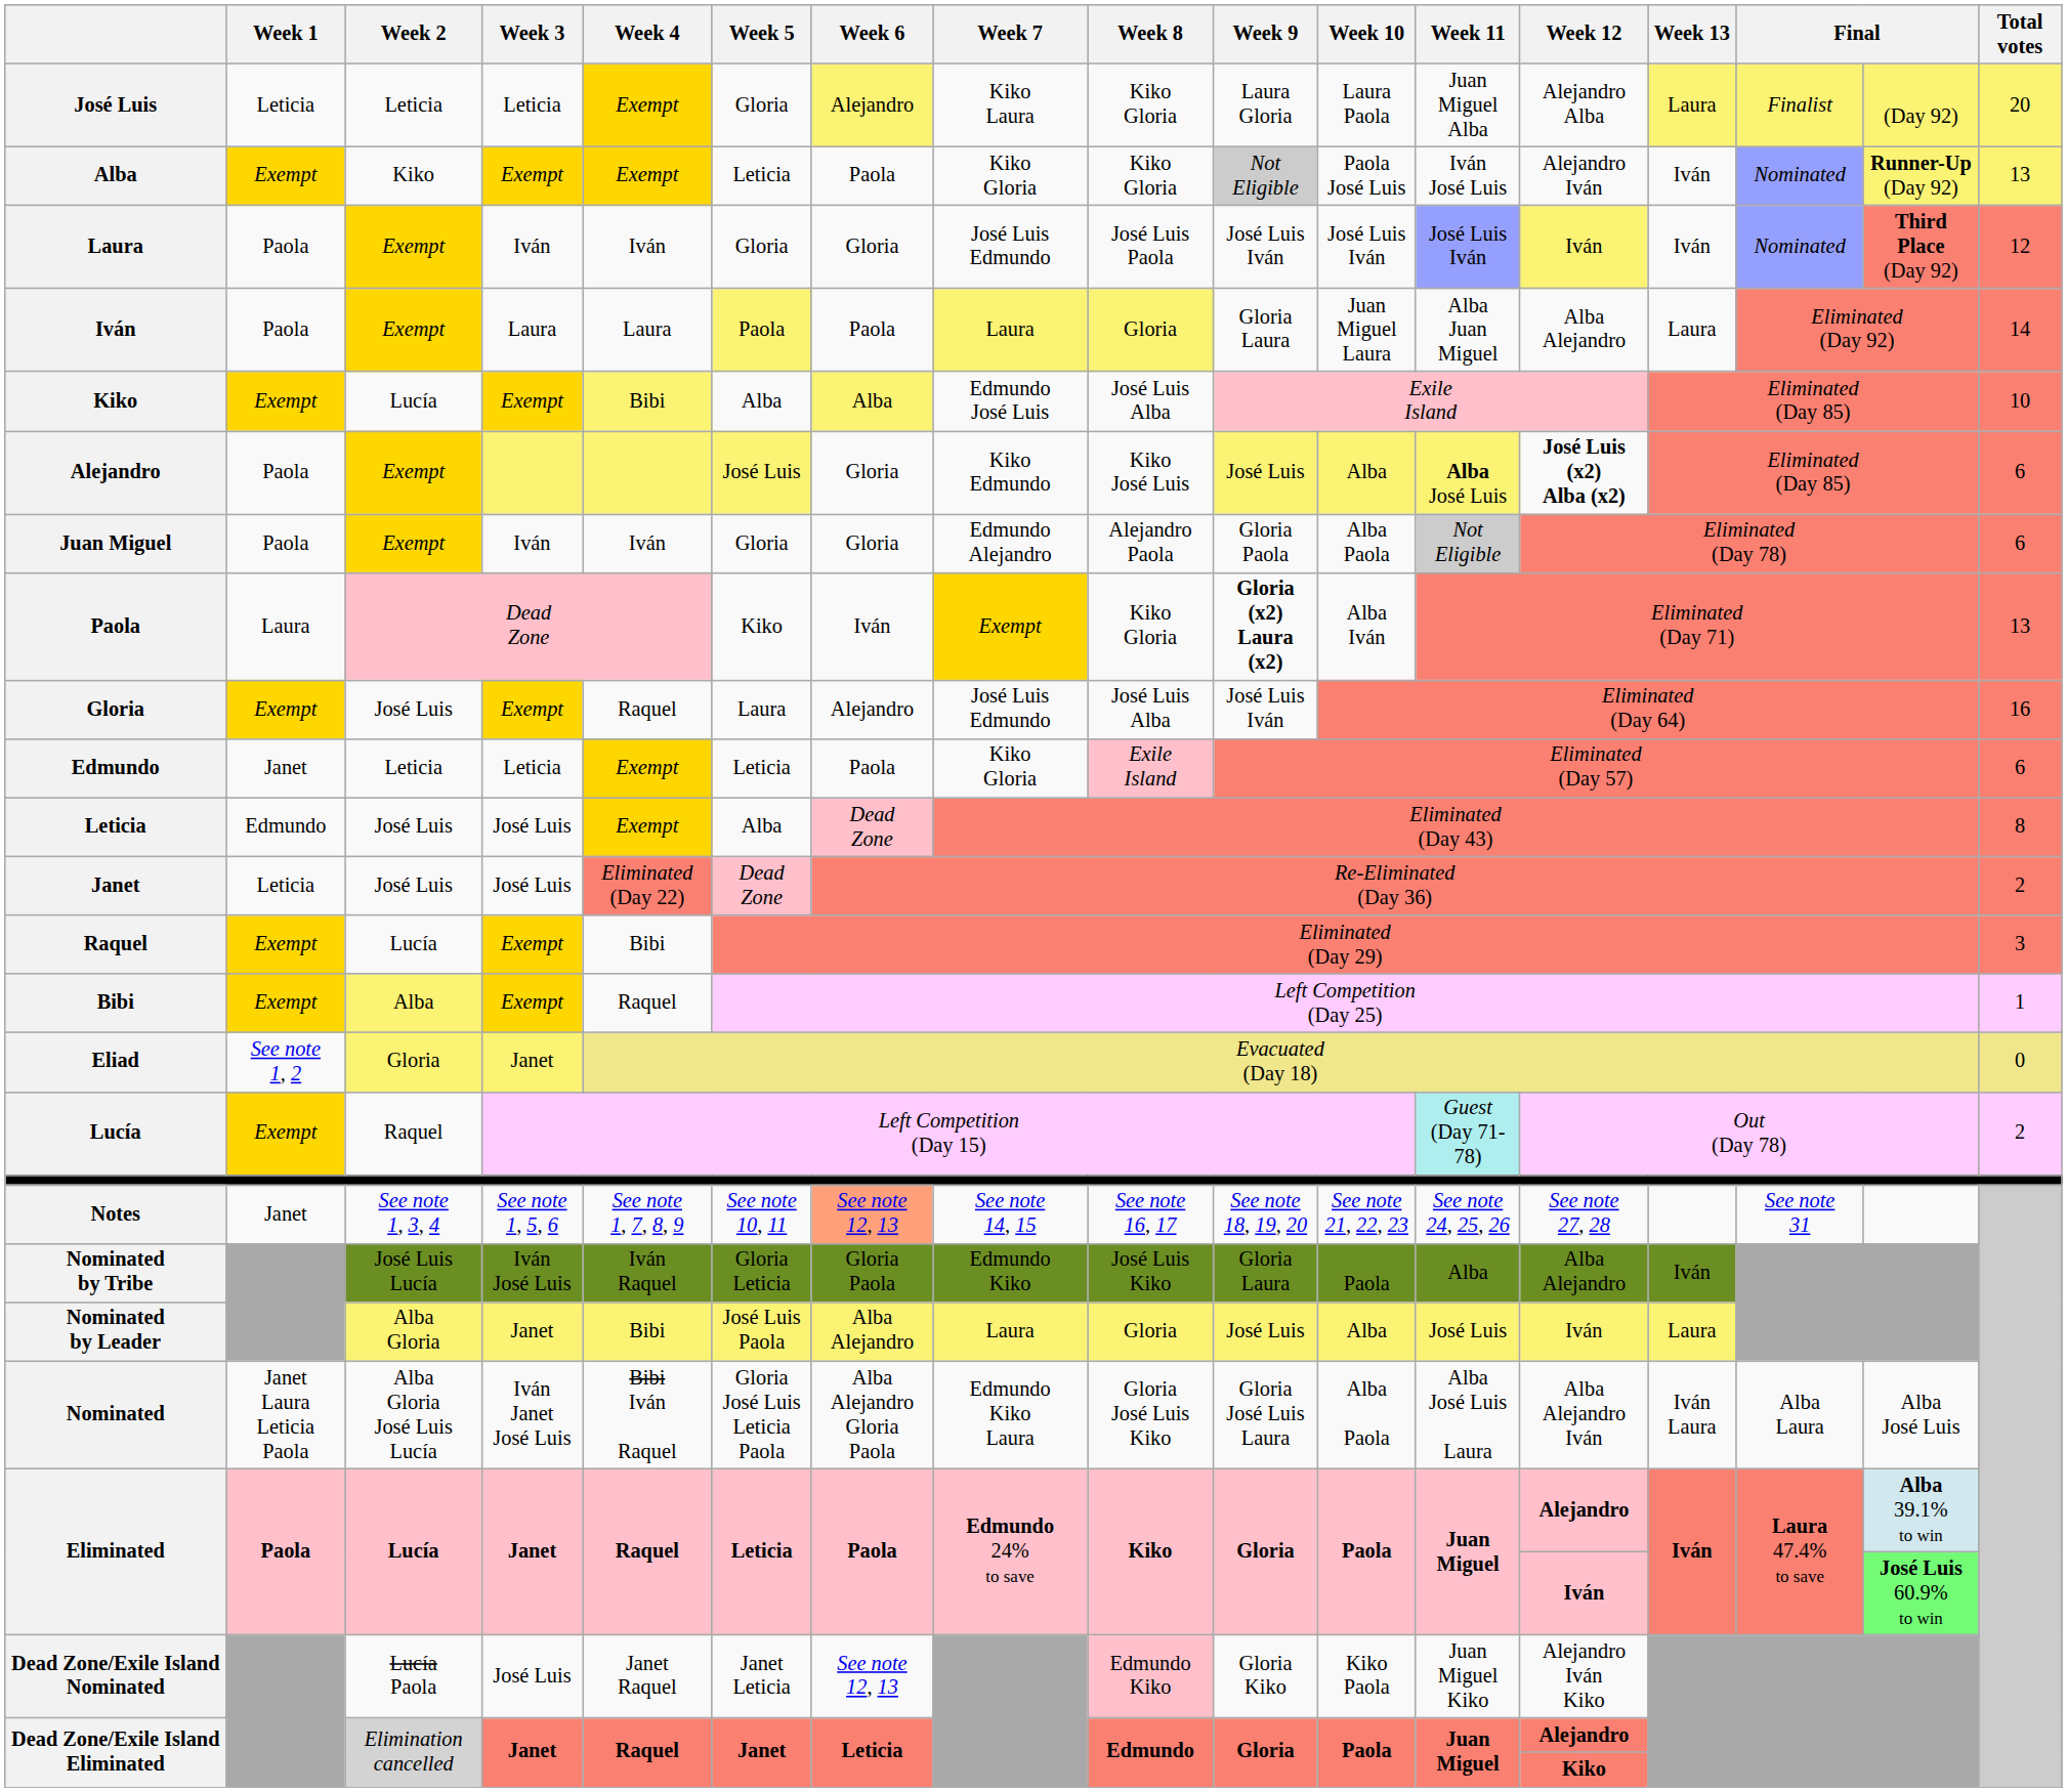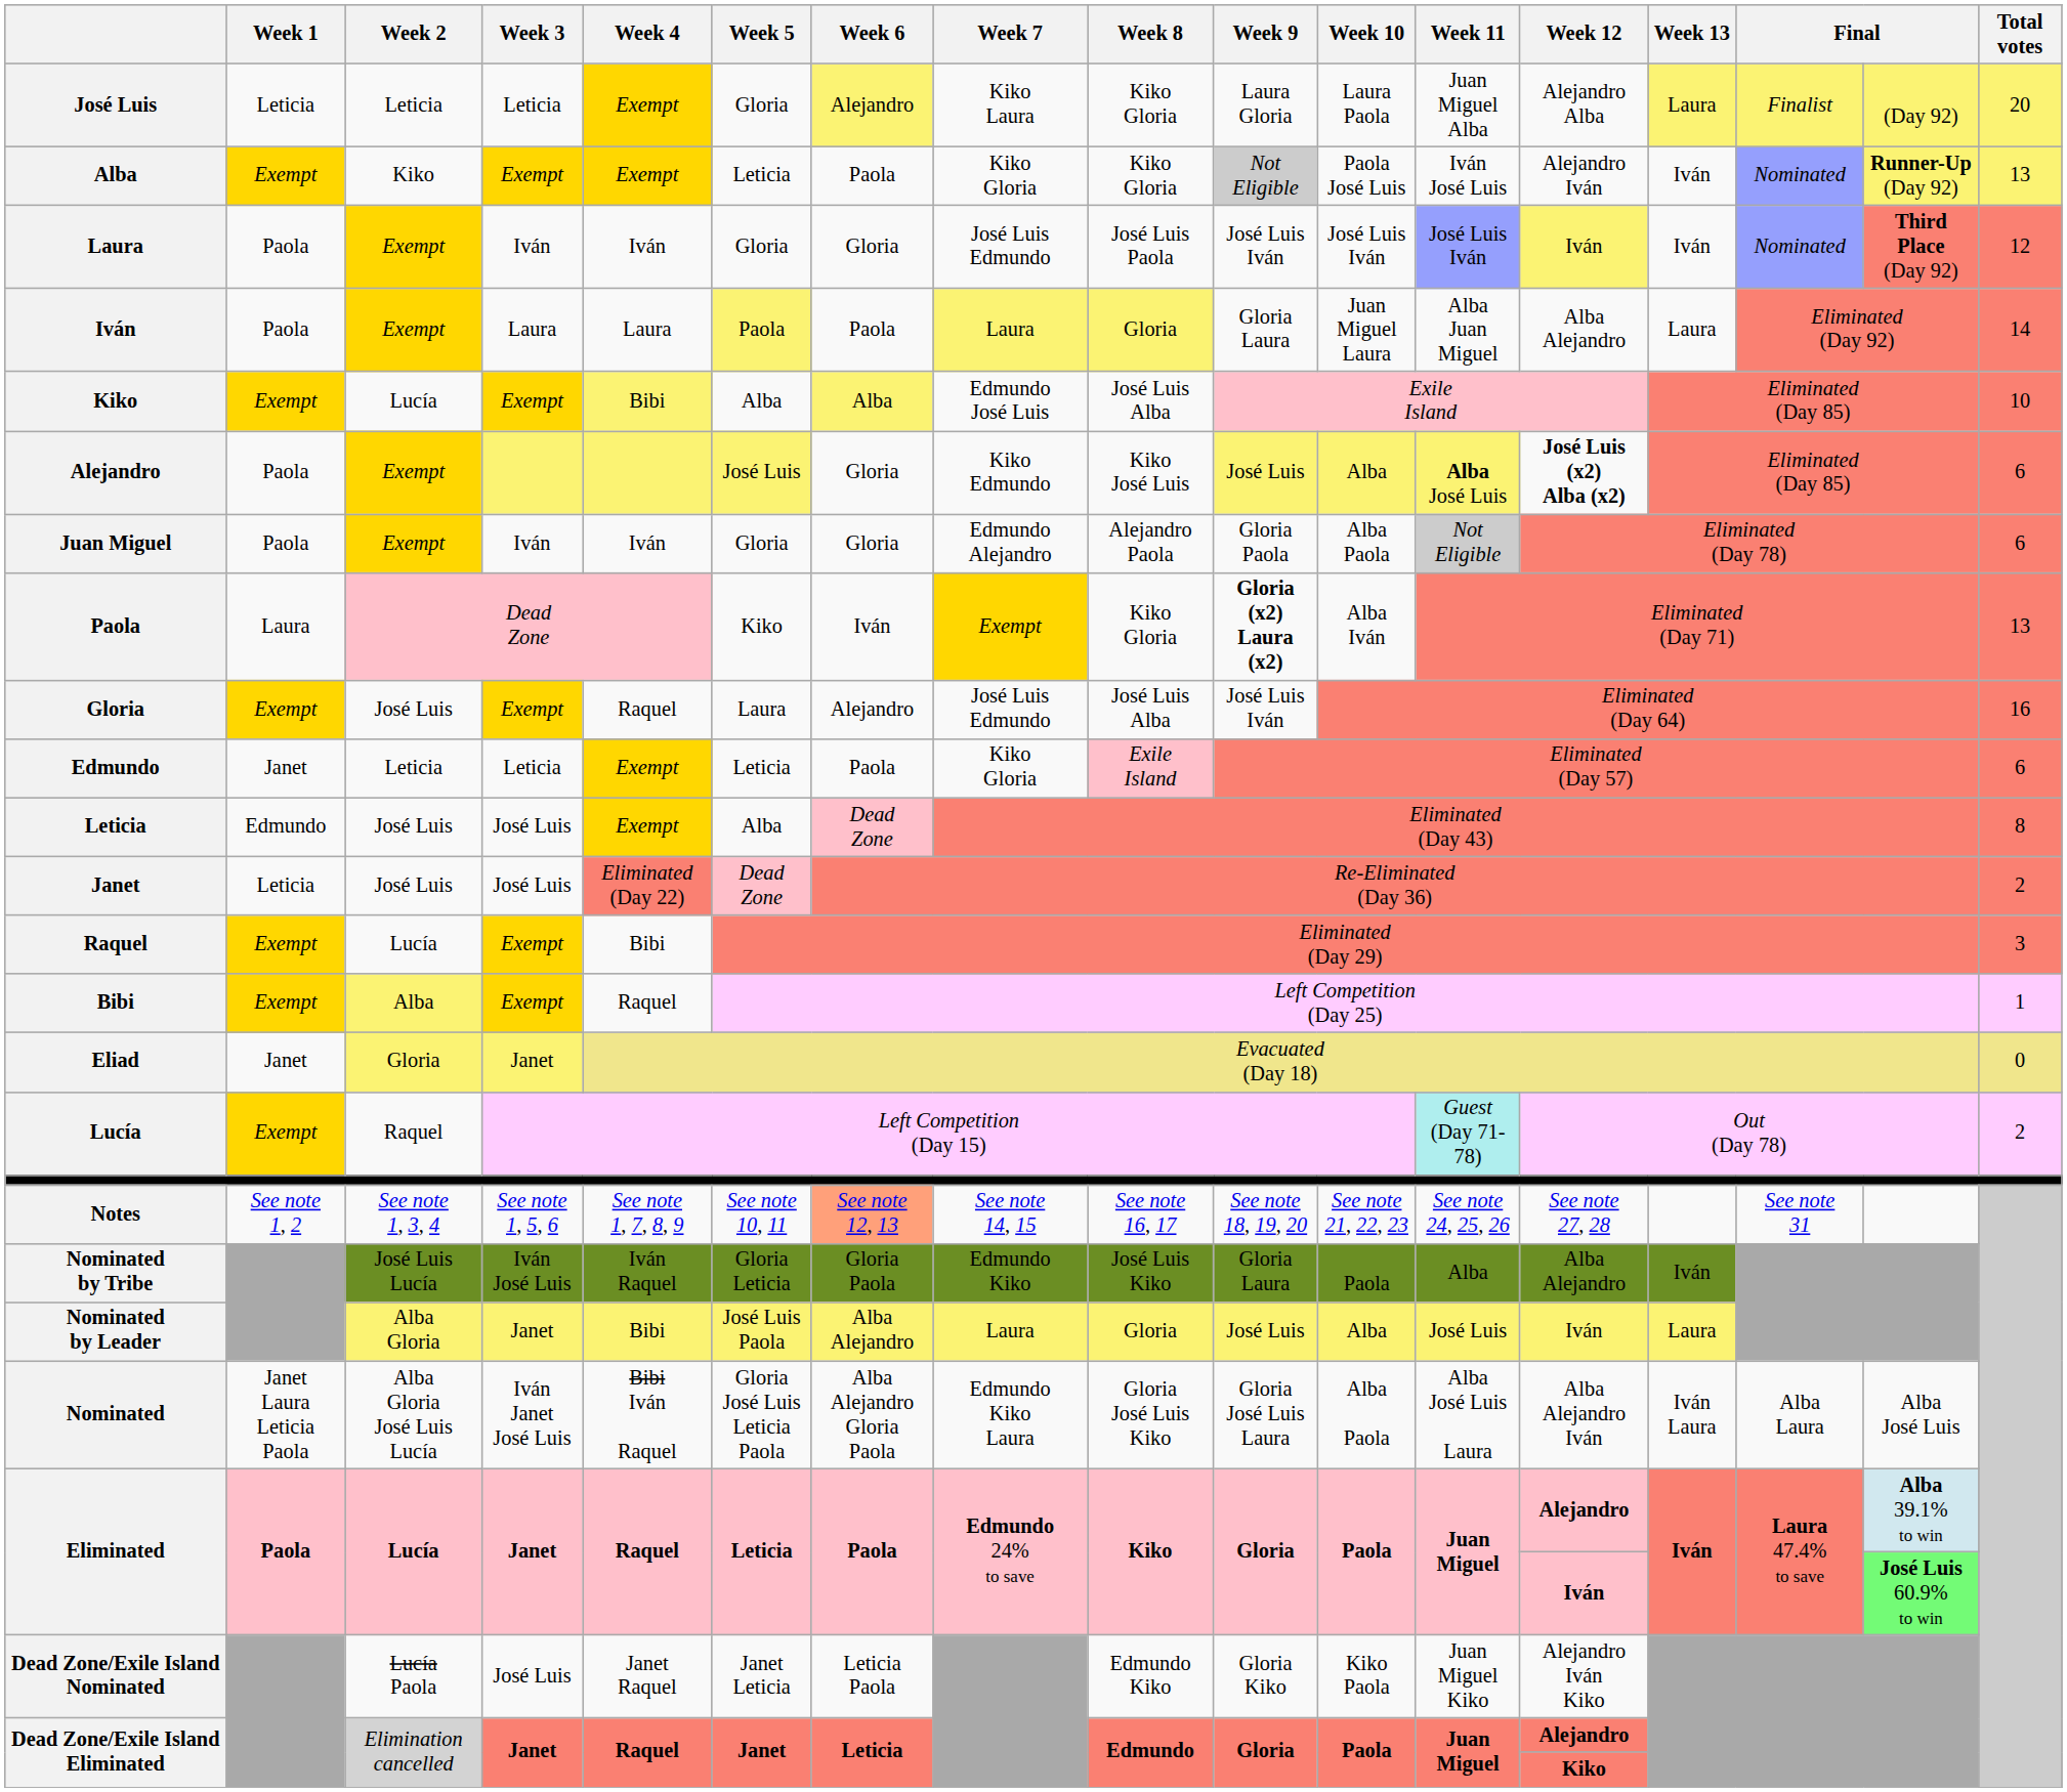Eliad | Week 1: See note 1, 2 -> Janet
Notes | Week 1: Janet -> See note 1, 2
Dead Zone/Exile Island Nominated | Week 6: See note 12, 13 -> Leticia Paola
Dead Zone/Exile Island Nominated | Week 8: pink background -> no background
